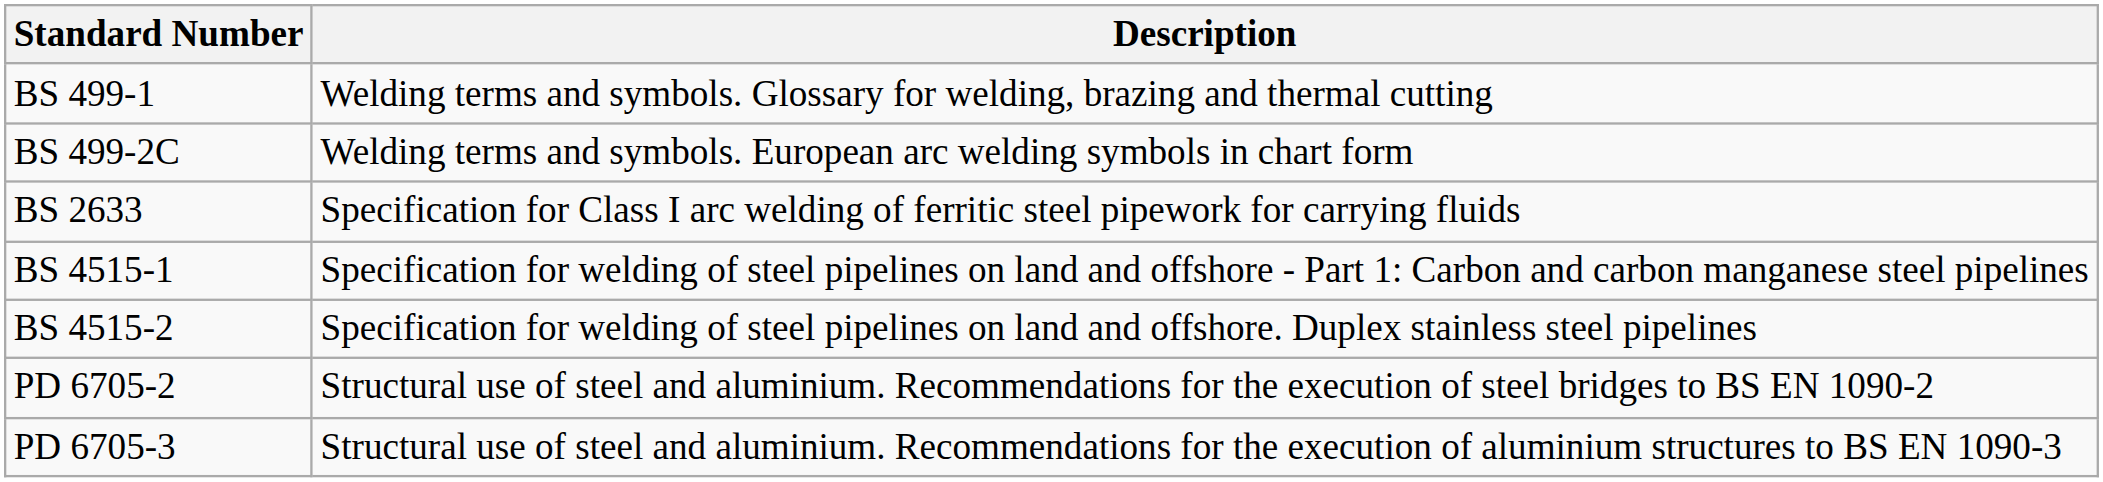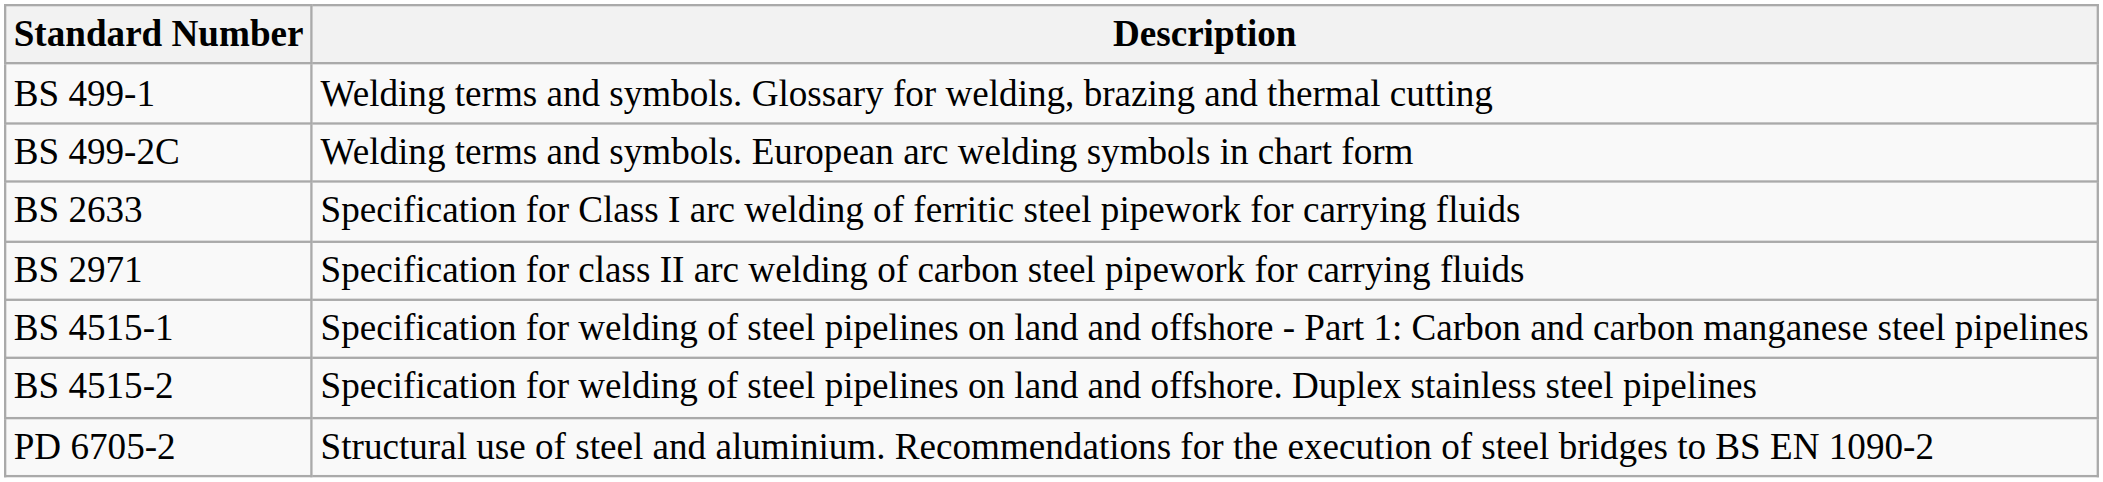+ row: BS 2971 | Specification for class II arc welding of carbon steel pipework for carrying fluids
- row: PD 6705-3 | Structural use of steel and aluminium. Recommendations for the execution of aluminium structures to BS EN 1090-3
